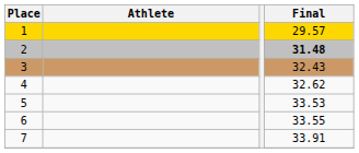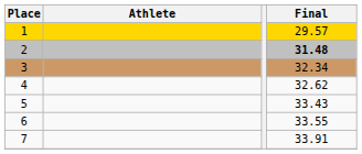3 | Final: 32.43 -> 32.34
5 | Final: 33.53 -> 33.43
